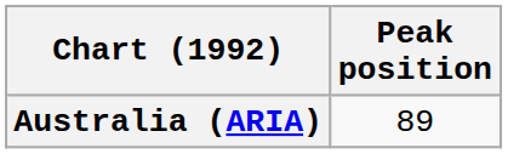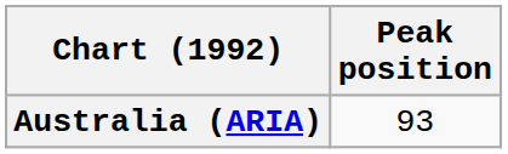Australia (ARIA) | Peak position: 89 -> 93
